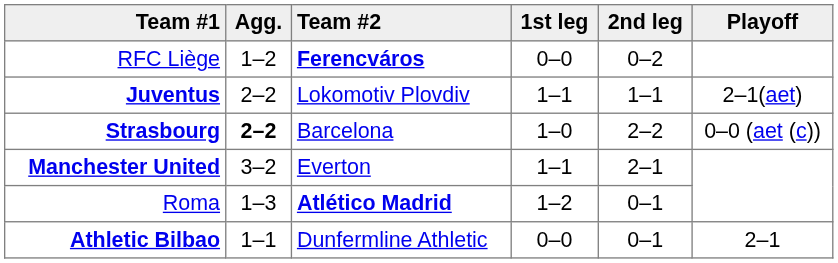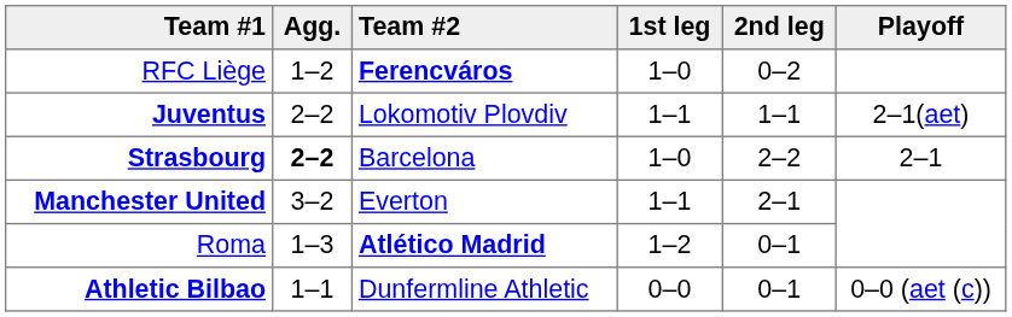RFC Liège | 1st leg: 0–0 -> 1–0
Strasbourg | Playoff: 0–0 (aet (c)) -> 2–1
Athletic Bilbao | Playoff: 2–1 -> 0–0 (aet (c))
